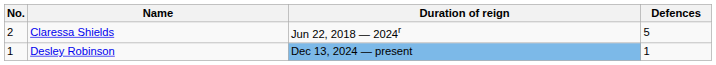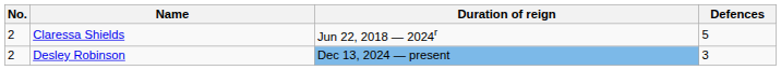Desley Robinson | No.: 1 -> 2
Desley Robinson | Defences: 1 -> 3
